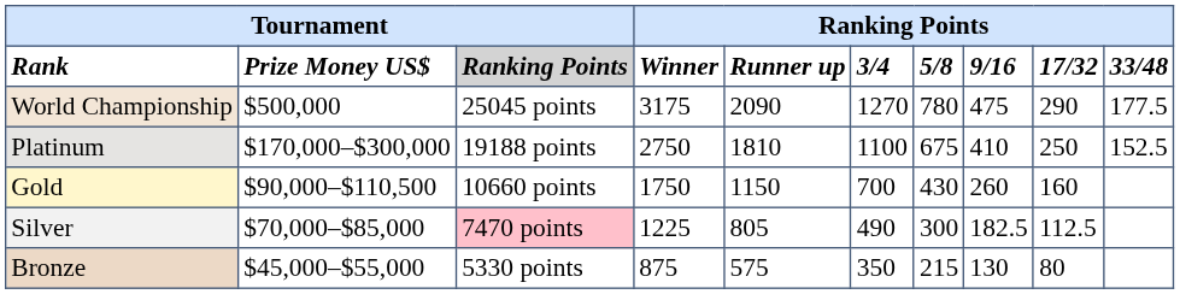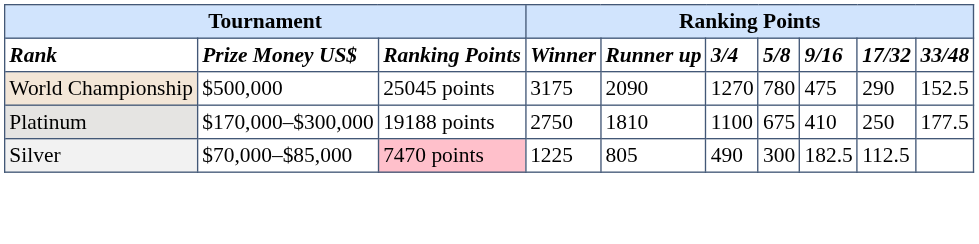Rank | column 3: lightgrey background -> no background
World Championship | column 10: 177.5 -> 152.5
Platinum | column 10: 152.5 -> 177.5
- row: Gold | $90,000–$110,500 | 10660 points | 1750 | 1150 | 700 | 430 | 260 | 160
- row: Bronze | $45,000–$55,000 | 5330 points | 875 | 575 | 350 | 215 | 130 | 80
